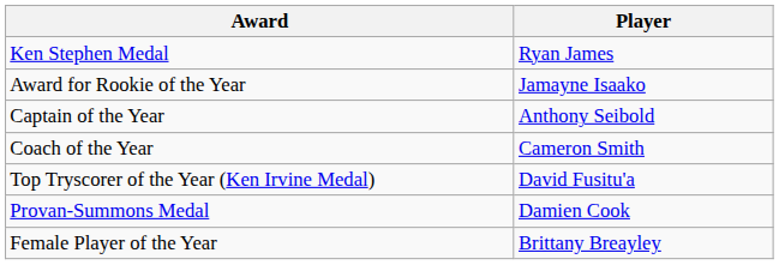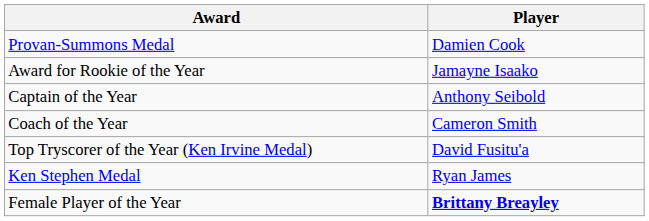rows swapped: Provan-Summons Medal <-> Ken Stephen Medal
Female Player of the Year | Player: normal -> bold
